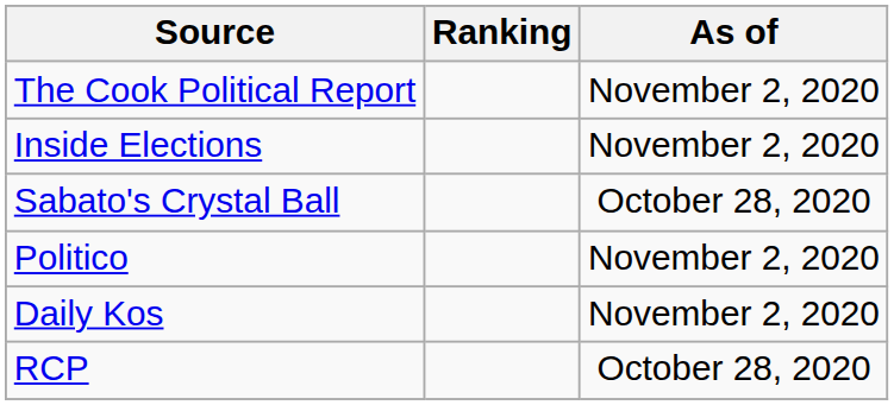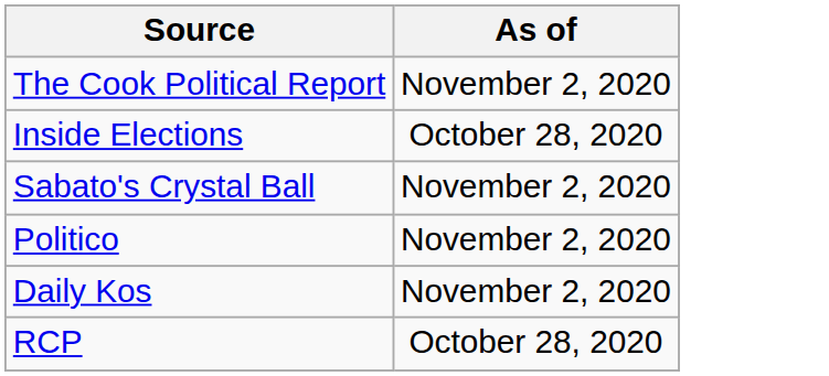- column: Ranking
Inside Elections | As of: November 2, 2020 -> October 28, 2020
Sabato's Crystal Ball | As of: October 28, 2020 -> November 2, 2020
